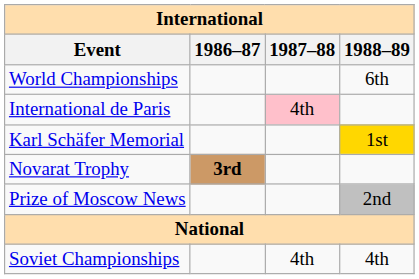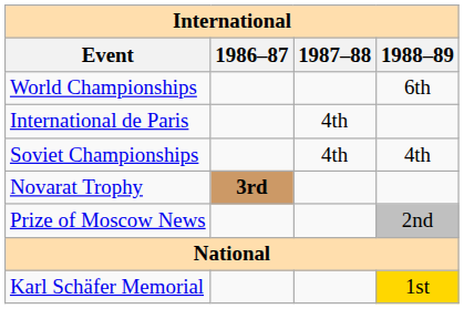International de Paris | 1987–88: pink background -> no background
rows swapped: Karl Schäfer Memorial <-> Soviet Championships
